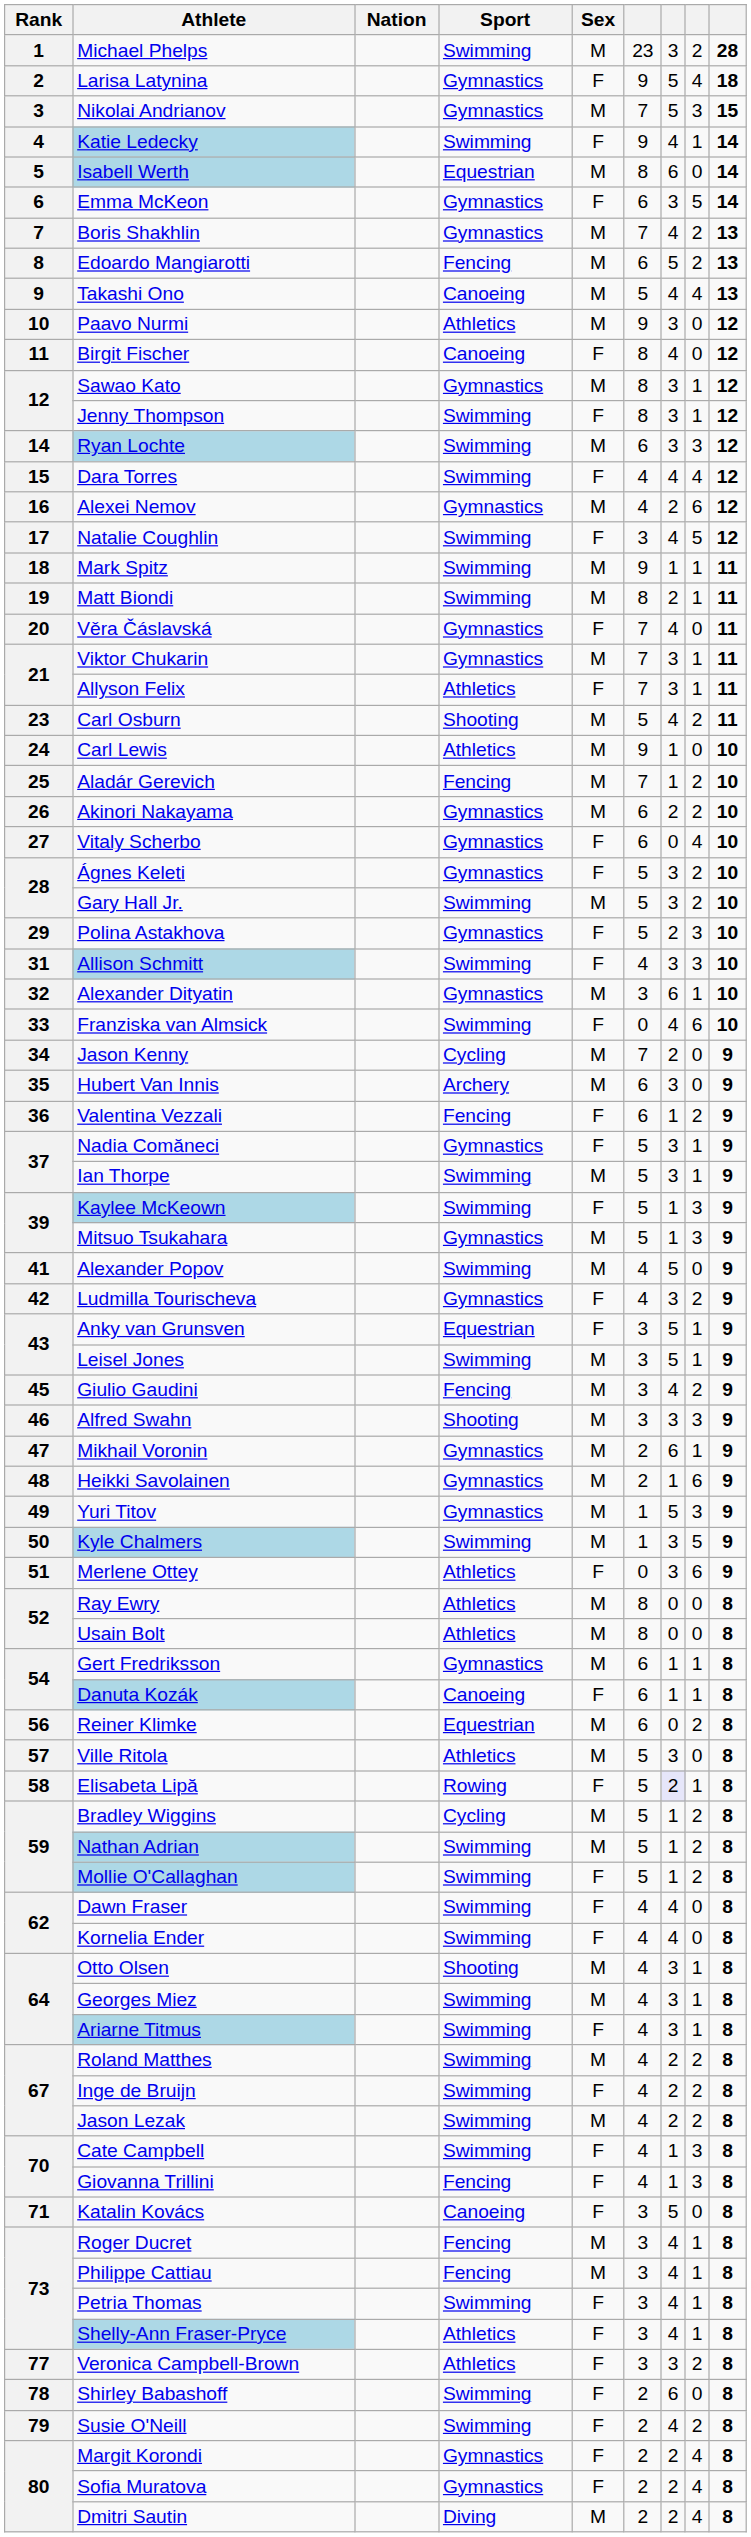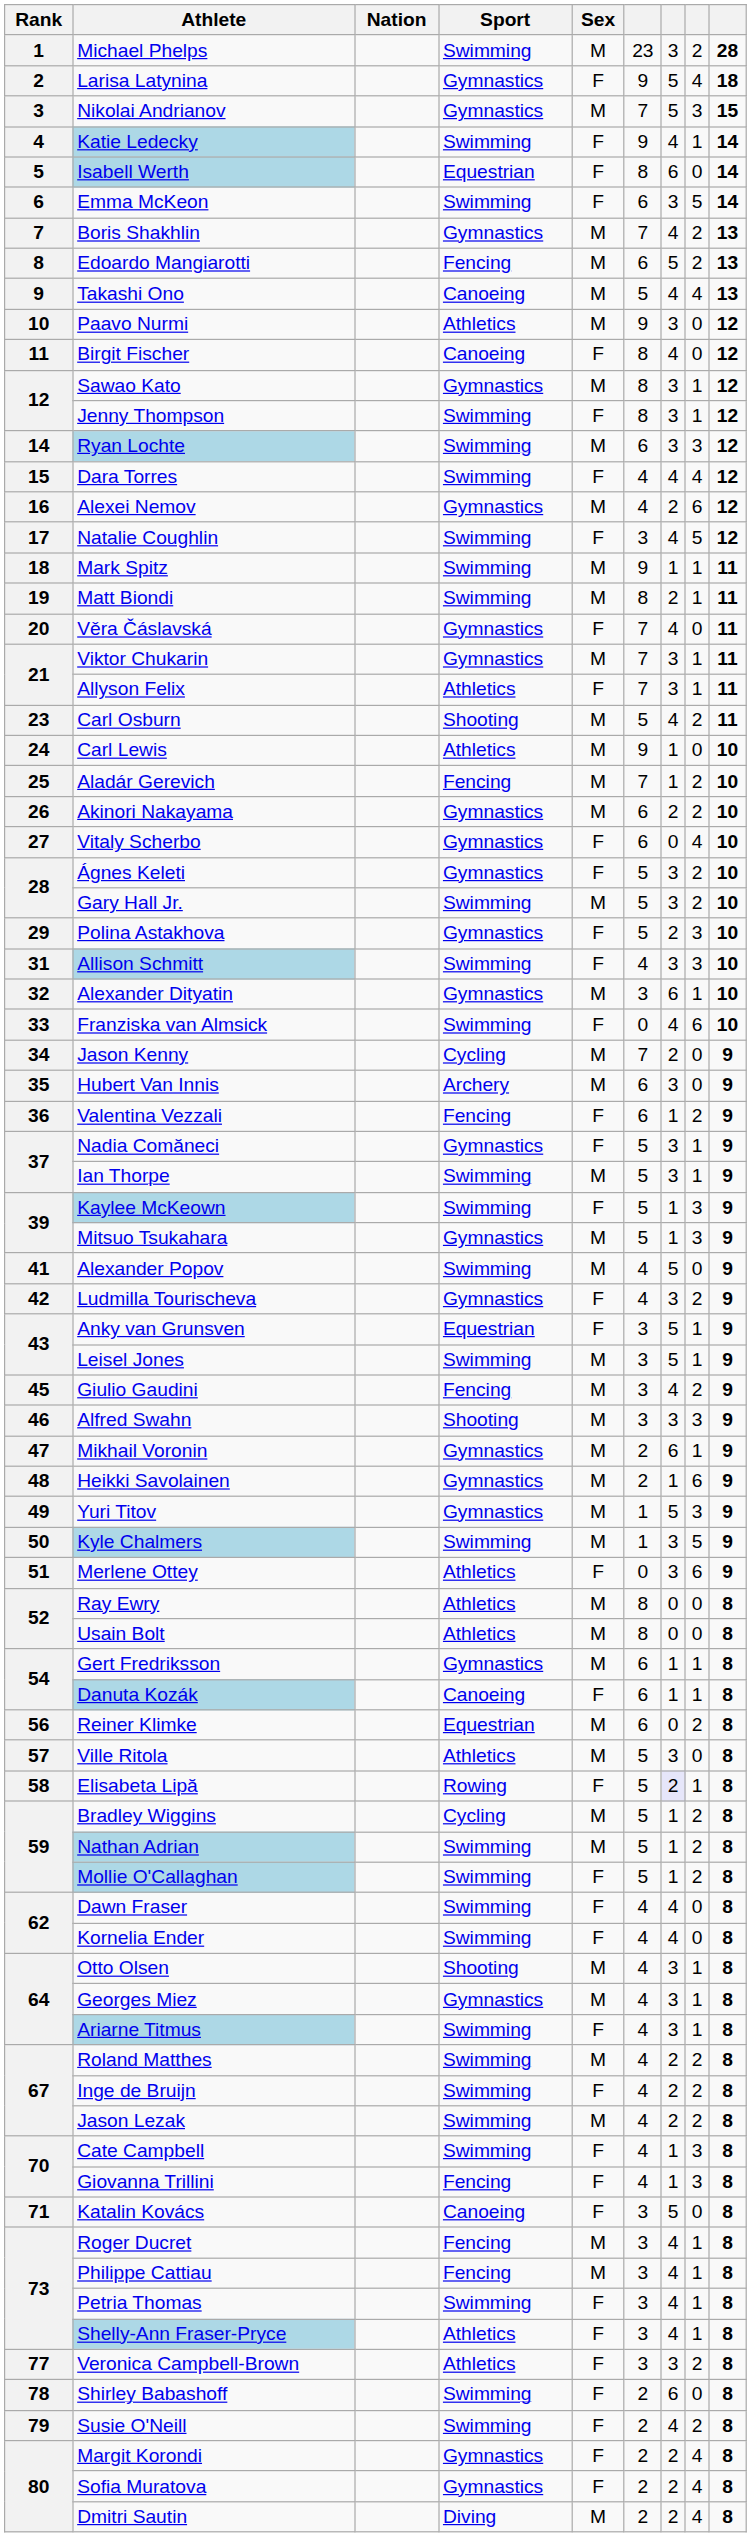Isabell Werth | Sex: M -> F
Emma McKeon | Sport: Gymnastics -> Swimming
Georges Miez | Sport: Swimming -> Gymnastics
